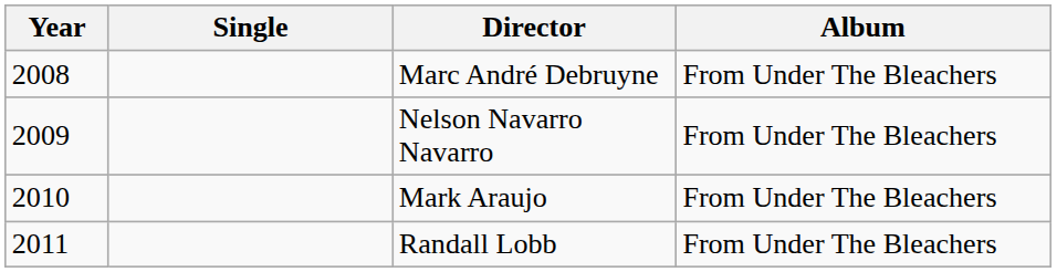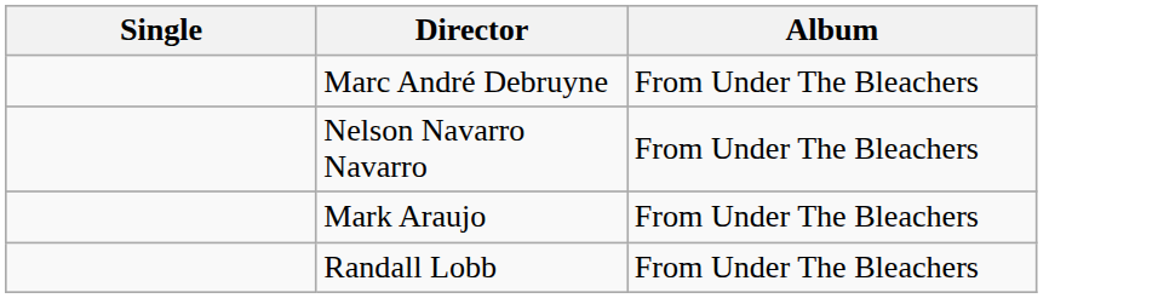- column: Year | 2008 | 2009 | 2010 | 2011
